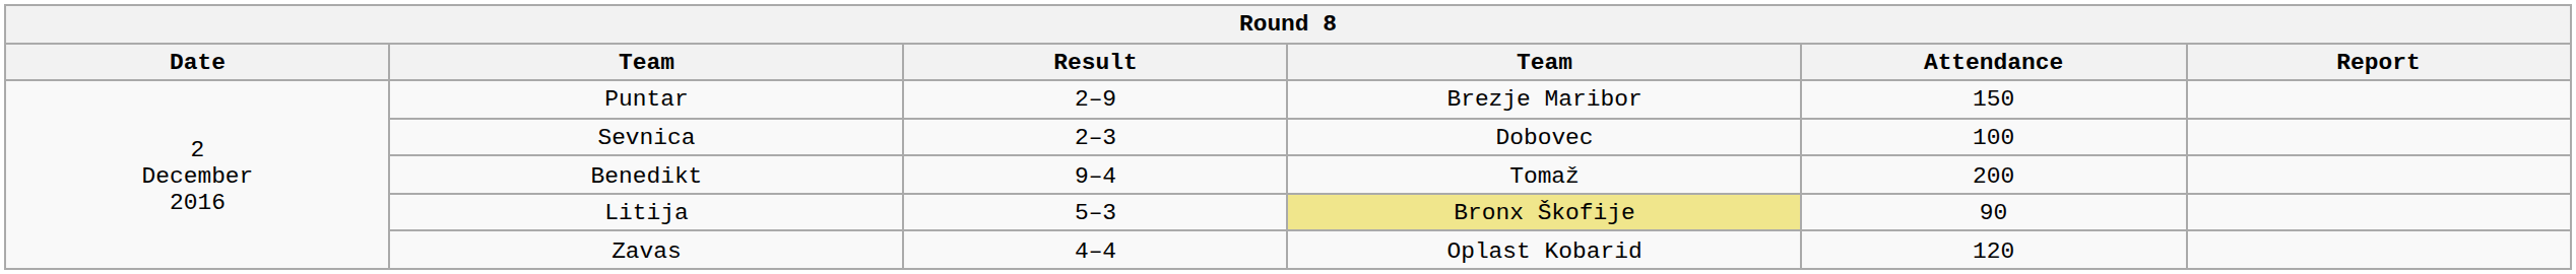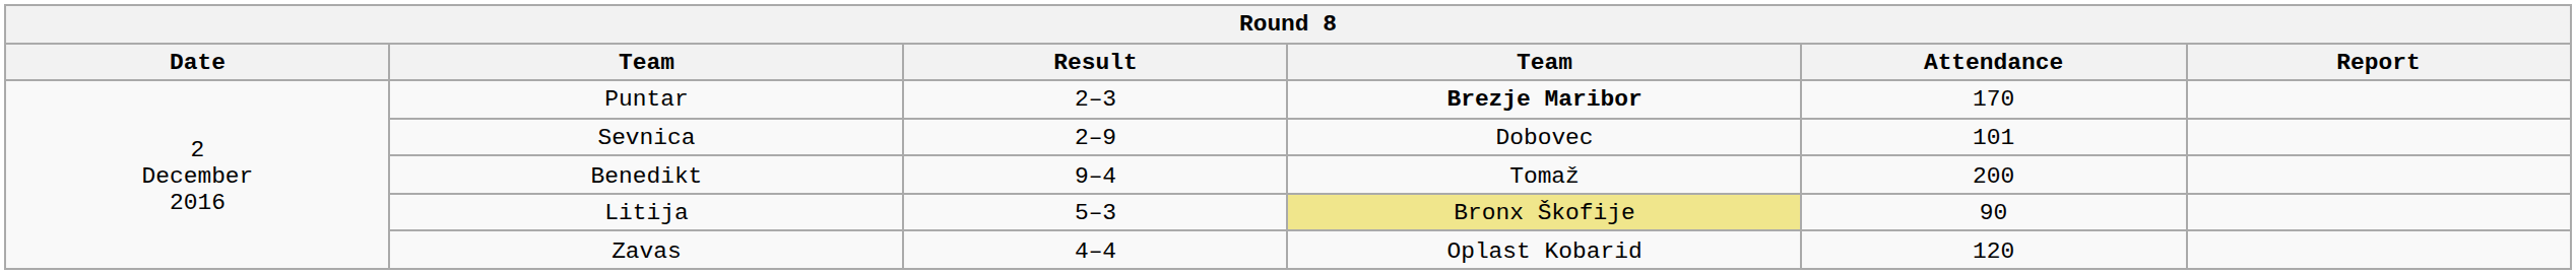Puntar | Result: 2–9 -> 2–3
Puntar | column 4: normal -> bold
Puntar | Attendance: 150 -> 170
Sevnica | Result: 2–3 -> 2–9
Sevnica | Attendance: 100 -> 101
